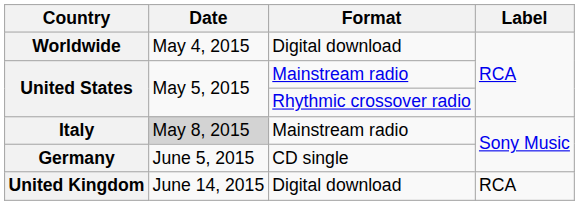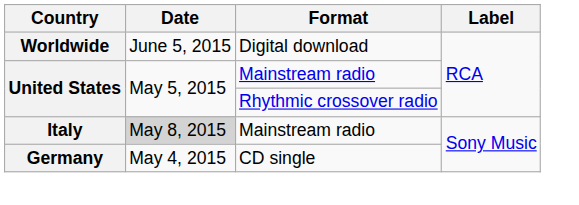Worldwide | Date: May 4, 2015 -> June 5, 2015
Germany | Date: June 5, 2015 -> May 4, 2015
- row: United Kingdom | June 14, 2015 | Digital download | RCA
